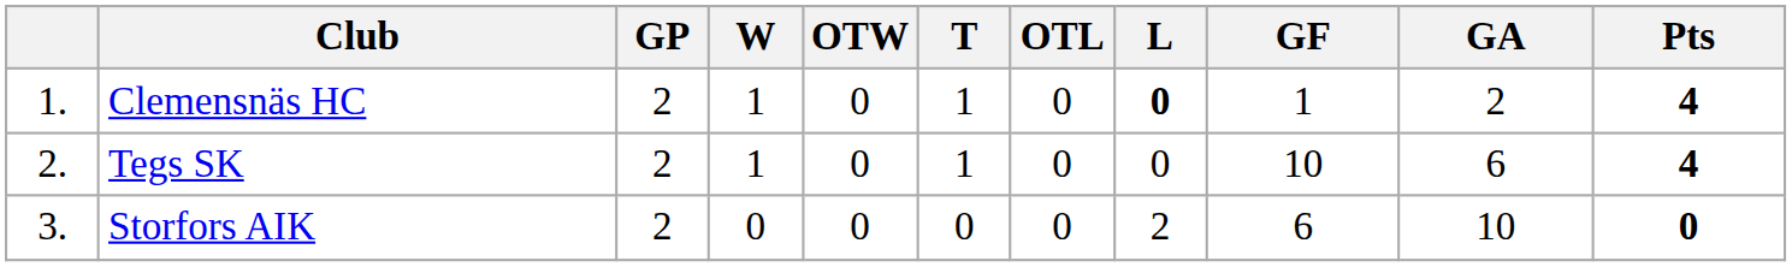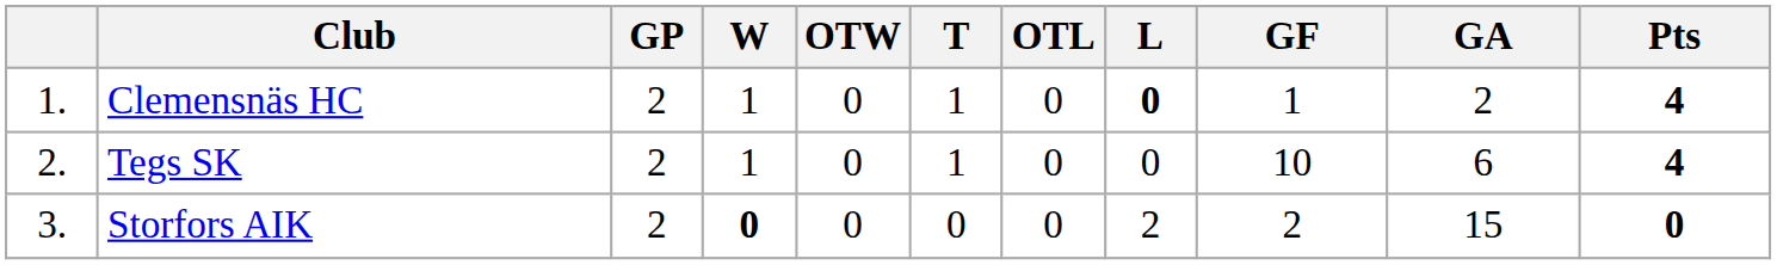Storfors AIK | W: normal -> bold
Storfors AIK | GF: 6 -> 2
Storfors AIK | GA: 10 -> 15
